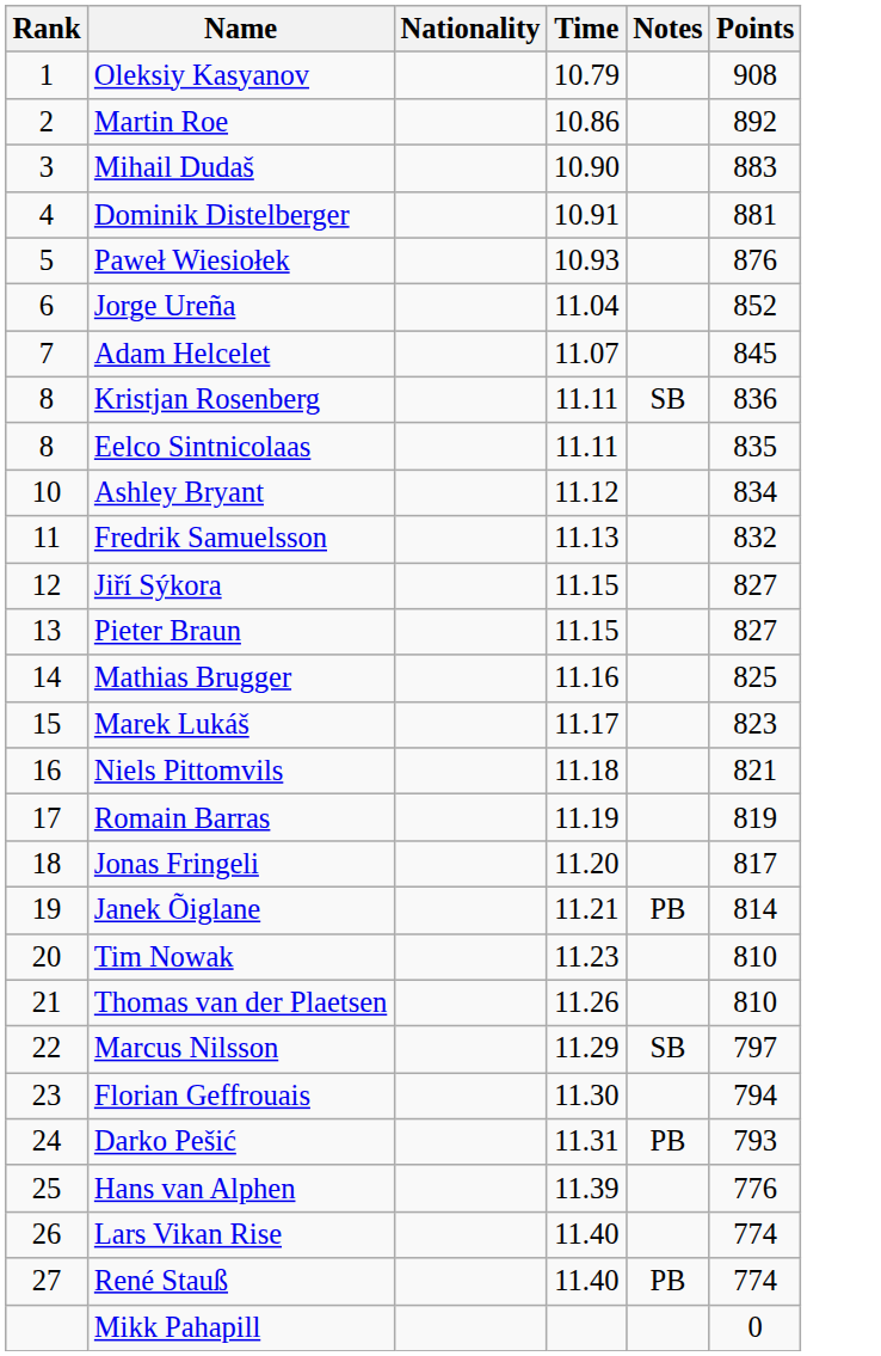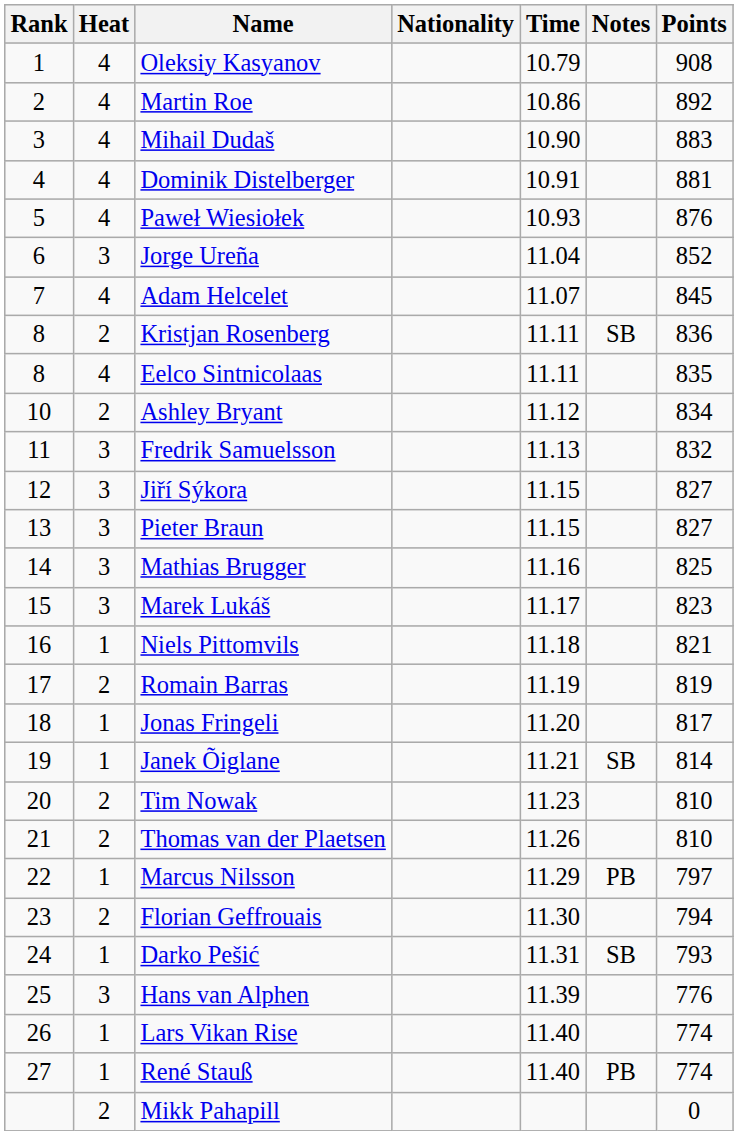+ column: Heat | 4 | 4 | 4 | 4 | 4 | 3 | 4 | 2 | 4 | 2 | 3 | 3 | 3 | 3 | 3 | 1 | 2 | 1 | 1 | 2 | 2 | 1 | 2 | 1 | 3 | 1 | 1 | 2
Janek Õiglane | Notes: PB -> SB
Marcus Nilsson | Notes: SB -> PB
Darko Pešić | Notes: PB -> SB
